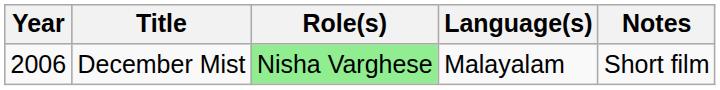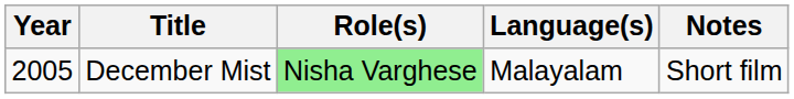December Mist | Year: 2006 -> 2005
